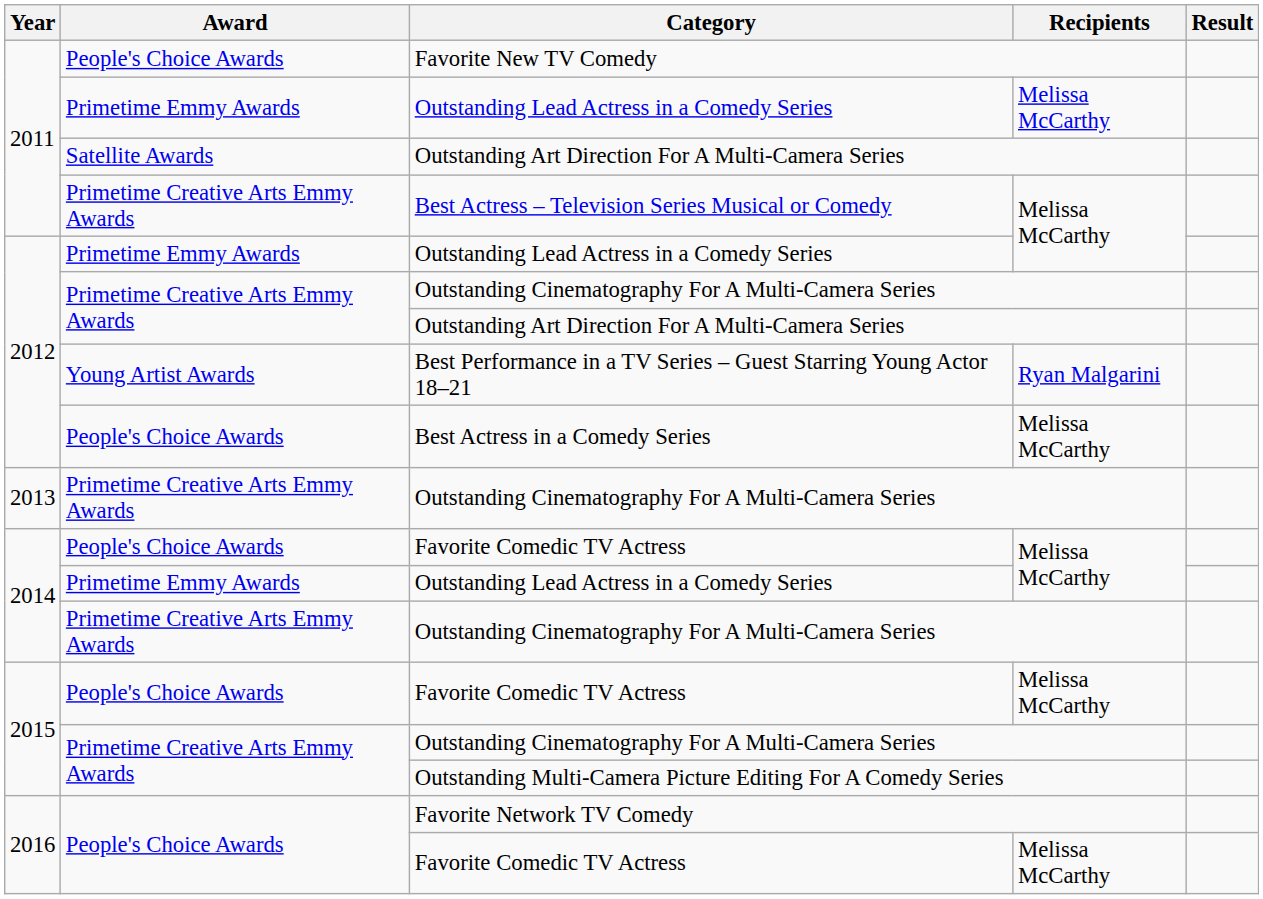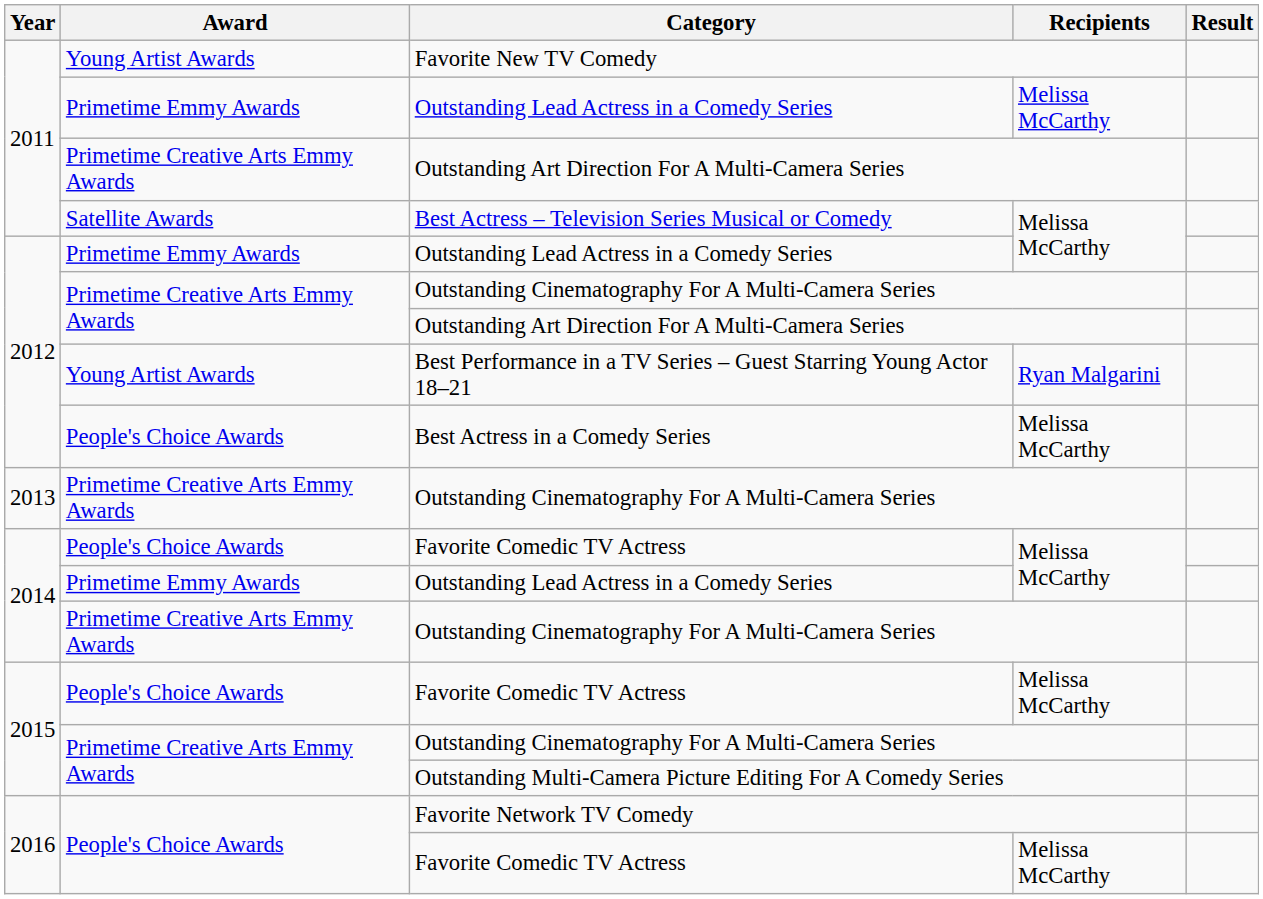Favorite New TV Comedy | Award: People's Choice Awards -> Young Artist Awards
2011 / Outstanding Art Direction For A Multi-Camera Series | Award: Satellite Awards -> Primetime Creative Arts Emmy Awards
Best Actress – Television Series Musical or Comedy | Award: Primetime Creative Arts Emmy Awards -> Satellite Awards
